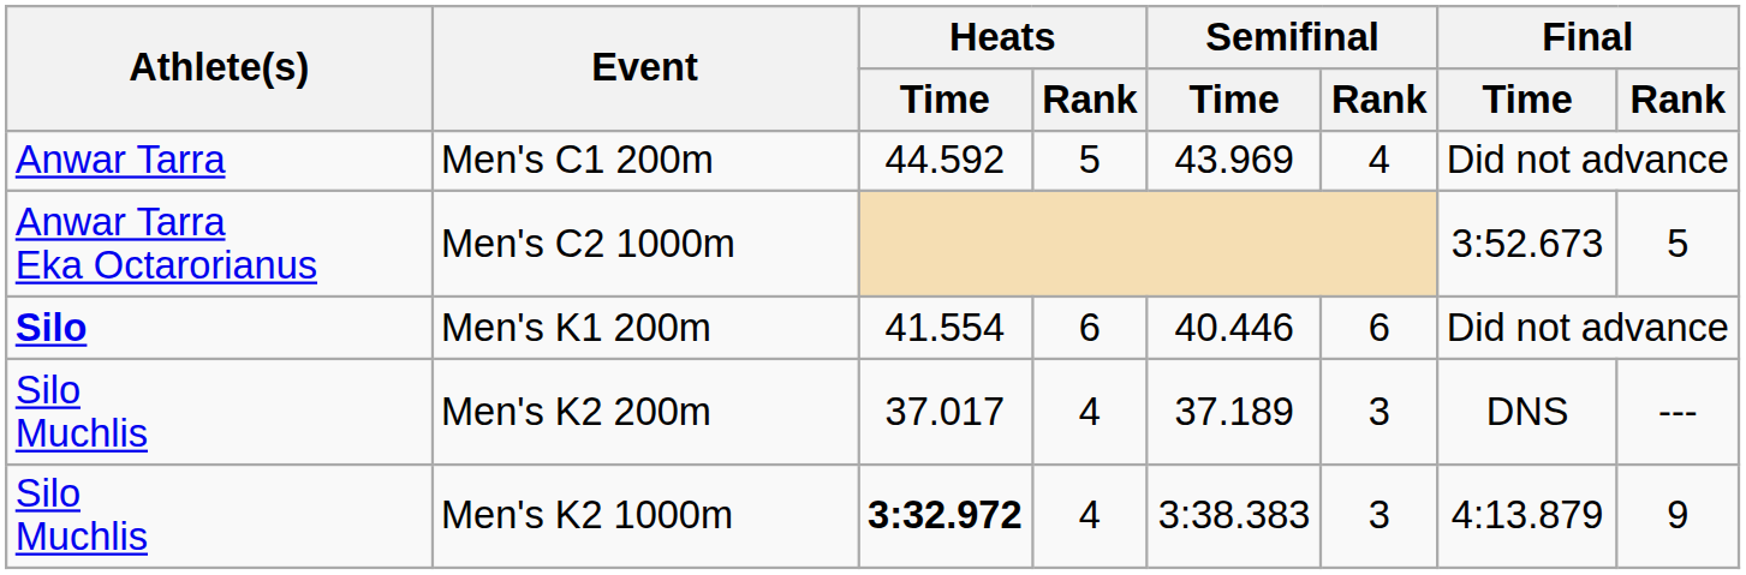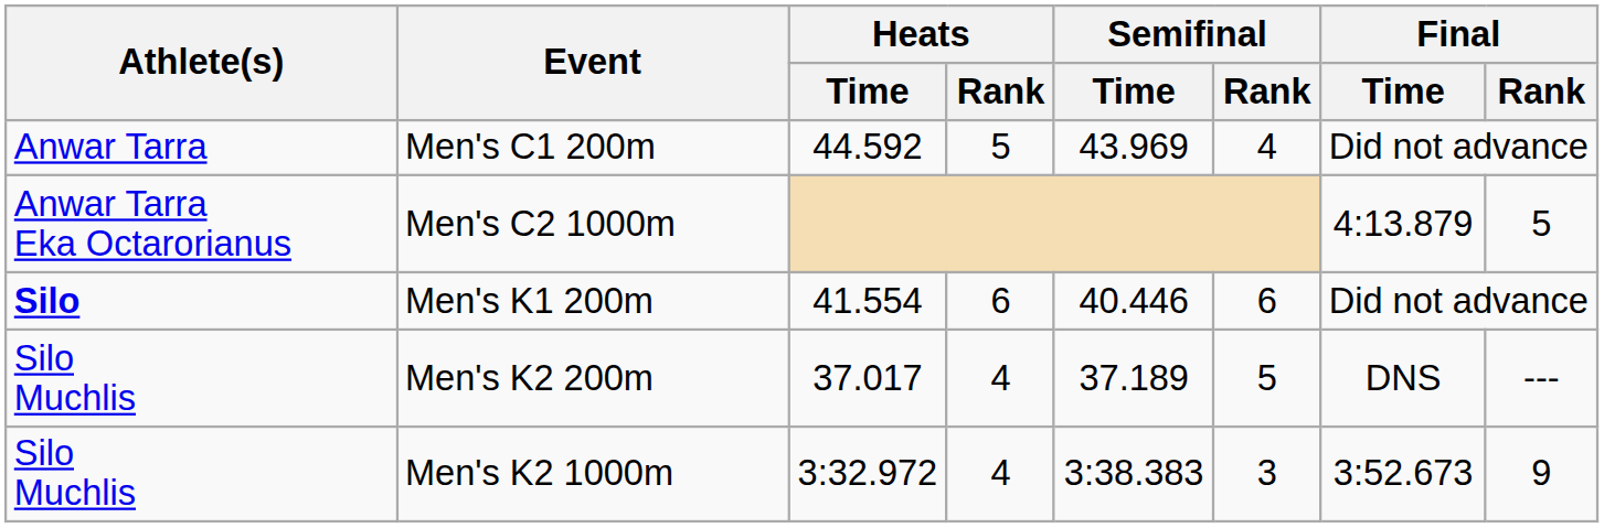Men's C2 1000m | Final / Time: 3:52.673 -> 4:13.879
Men's K2 200m | Semifinal / Rank: 3 -> 5
Men's K2 1000m | Heats / Time: bold -> normal
Men's K2 1000m | Final / Time: 4:13.879 -> 3:52.673
